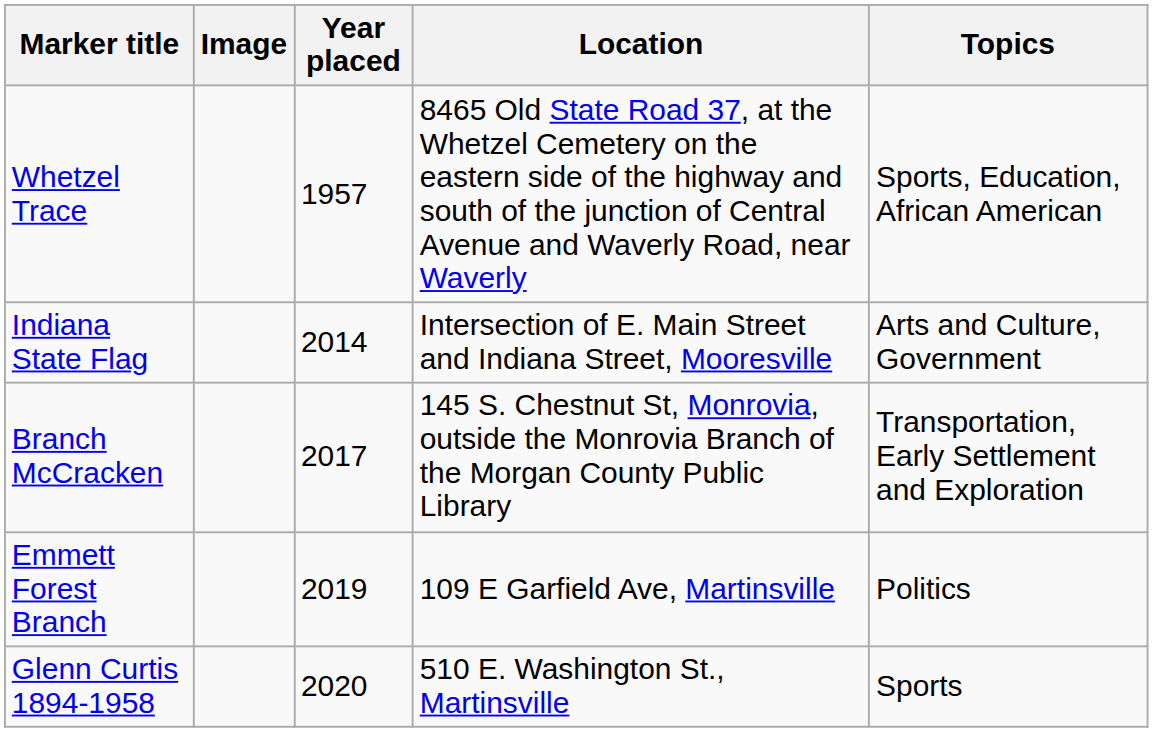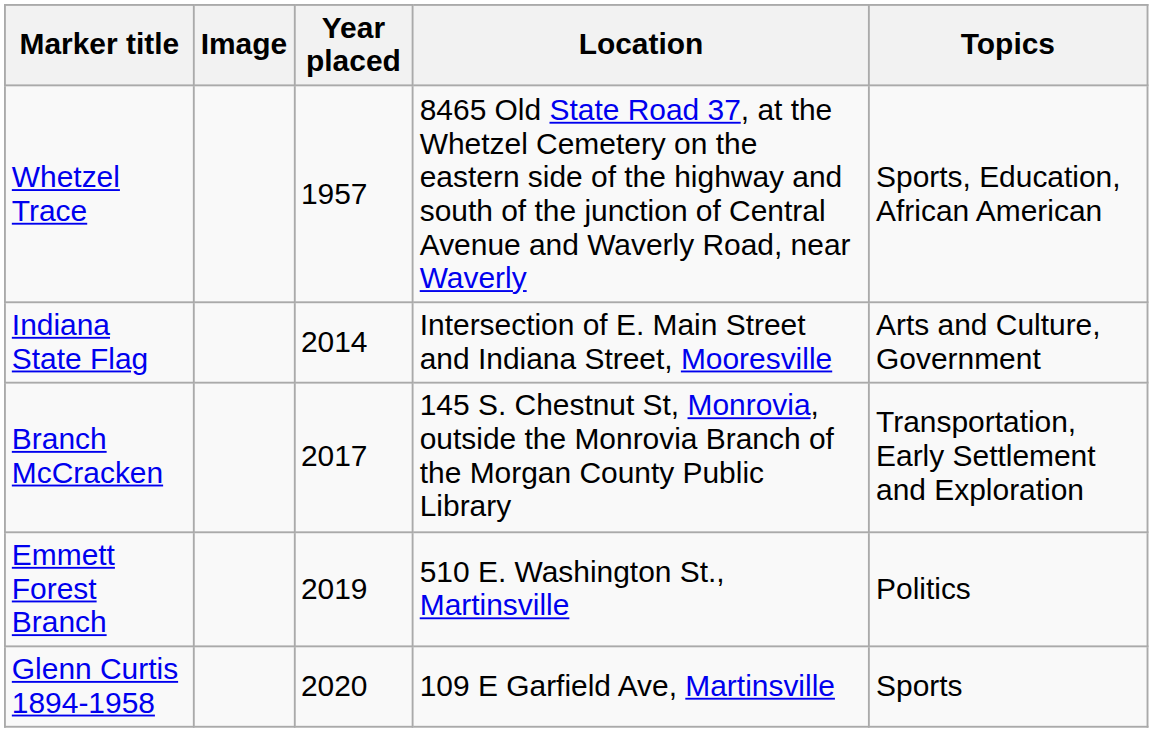Emmett Forest Branch | Location: 109 E Garfield Ave, Martinsville -> 510 E. Washington St., Martinsville
Glenn Curtis 1894-1958 | Location: 510 E. Washington St., Martinsville -> 109 E Garfield Ave, Martinsville
